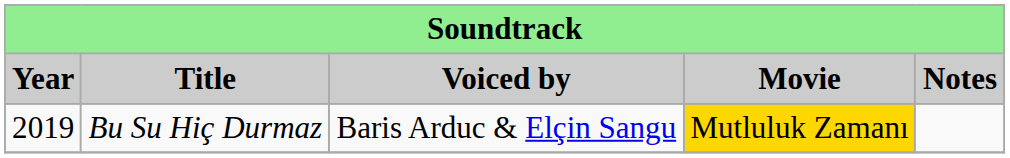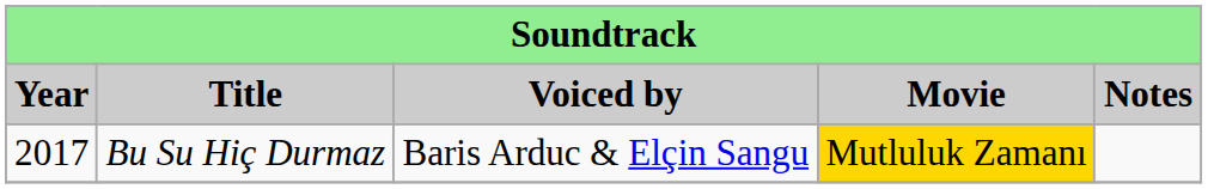Bu Su Hiç Durmaz | Year: 2019 -> 2017
